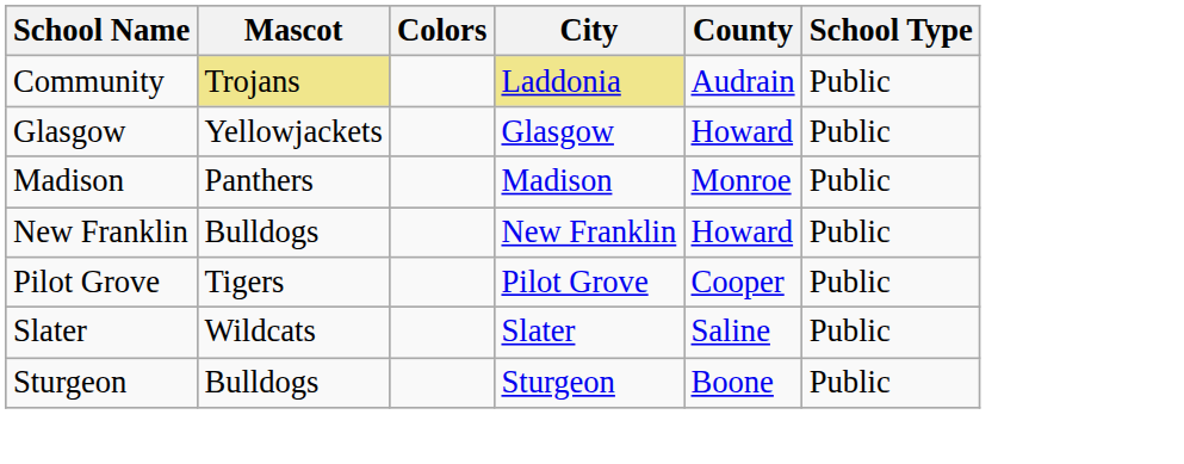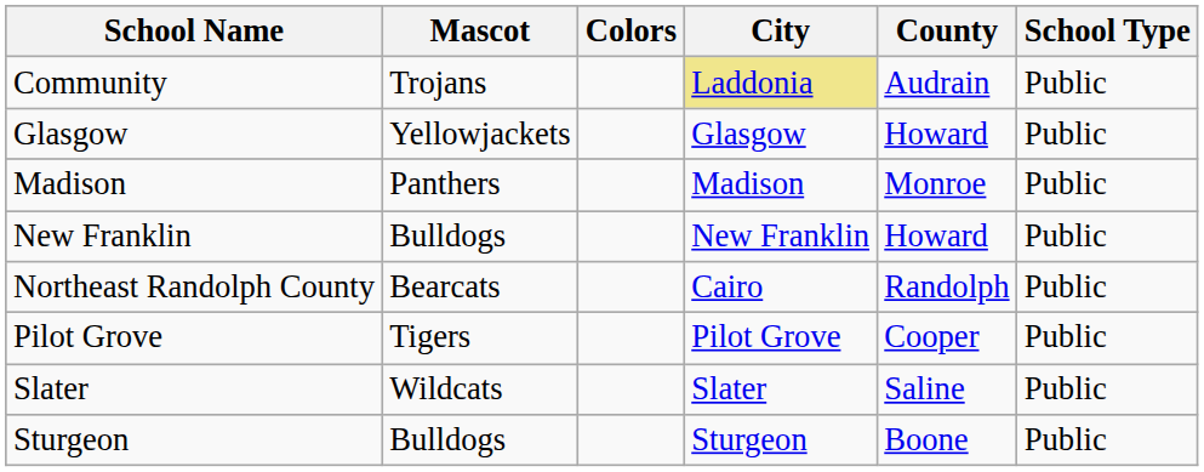Community | Mascot: khaki background -> no background
+ row: Northeast Randolph County | Bearcats | Cairo | Randolph | Public
